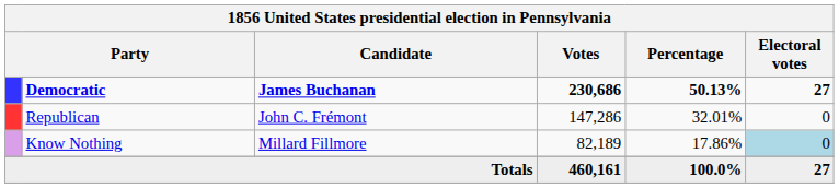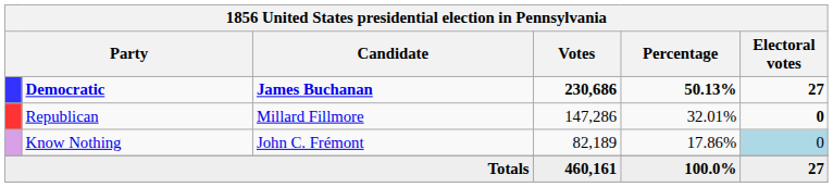Republican | Candidate: John C. Frémont -> Millard Fillmore
Republican | Electoral votes: normal -> bold
Know Nothing | Candidate: Millard Fillmore -> John C. Frémont
